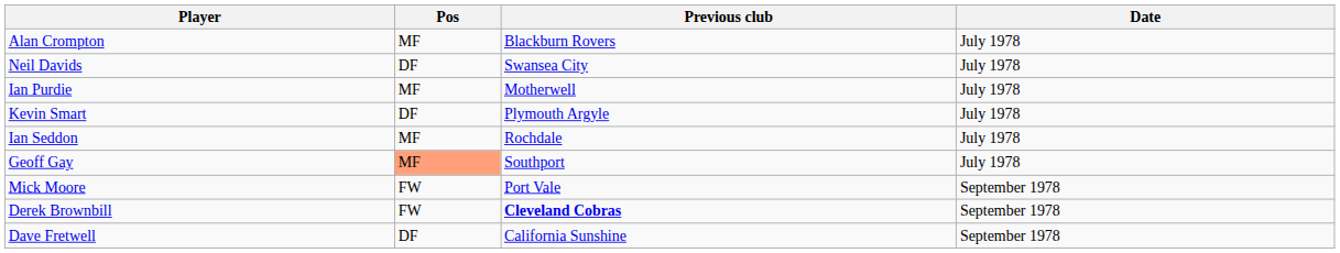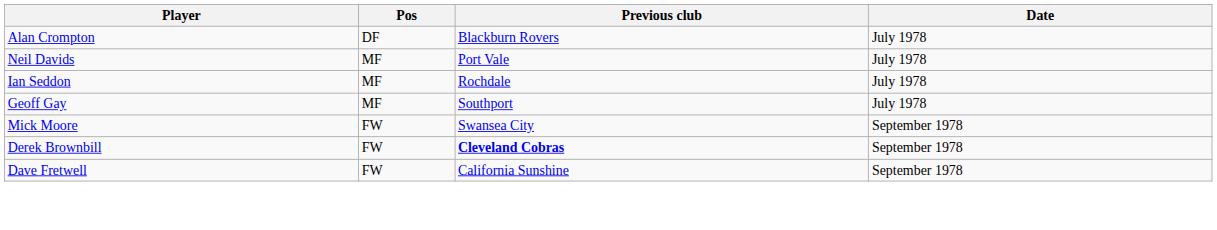Alan Crompton | Pos: MF -> DF
Neil Davids | Pos: DF -> MF
Neil Davids | Previous club: Swansea City -> Port Vale
- row: Ian Purdie | MF | Motherwell | July 1978
- row: Kevin Smart | DF | Plymouth Argyle | July 1978
Geoff Gay | Pos: lightsalmon background -> no background
Mick Moore | Previous club: Port Vale -> Swansea City
Dave Fretwell | Pos: DF -> FW
